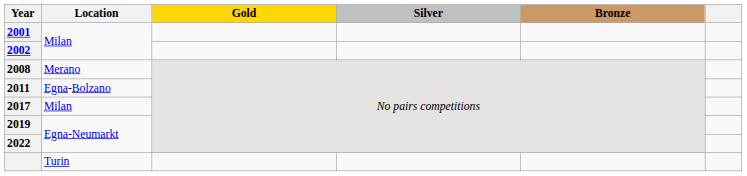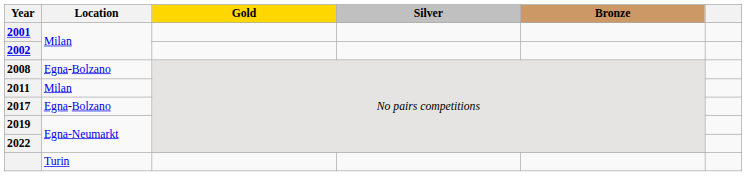2008 | Location: Merano -> Egna-Bolzano
2011 | Location: Egna-Bolzano -> Milan
2017 | Location: Milan -> Egna-Bolzano
